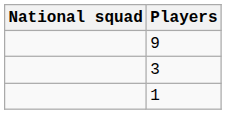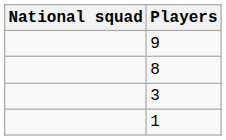+ row: 8
